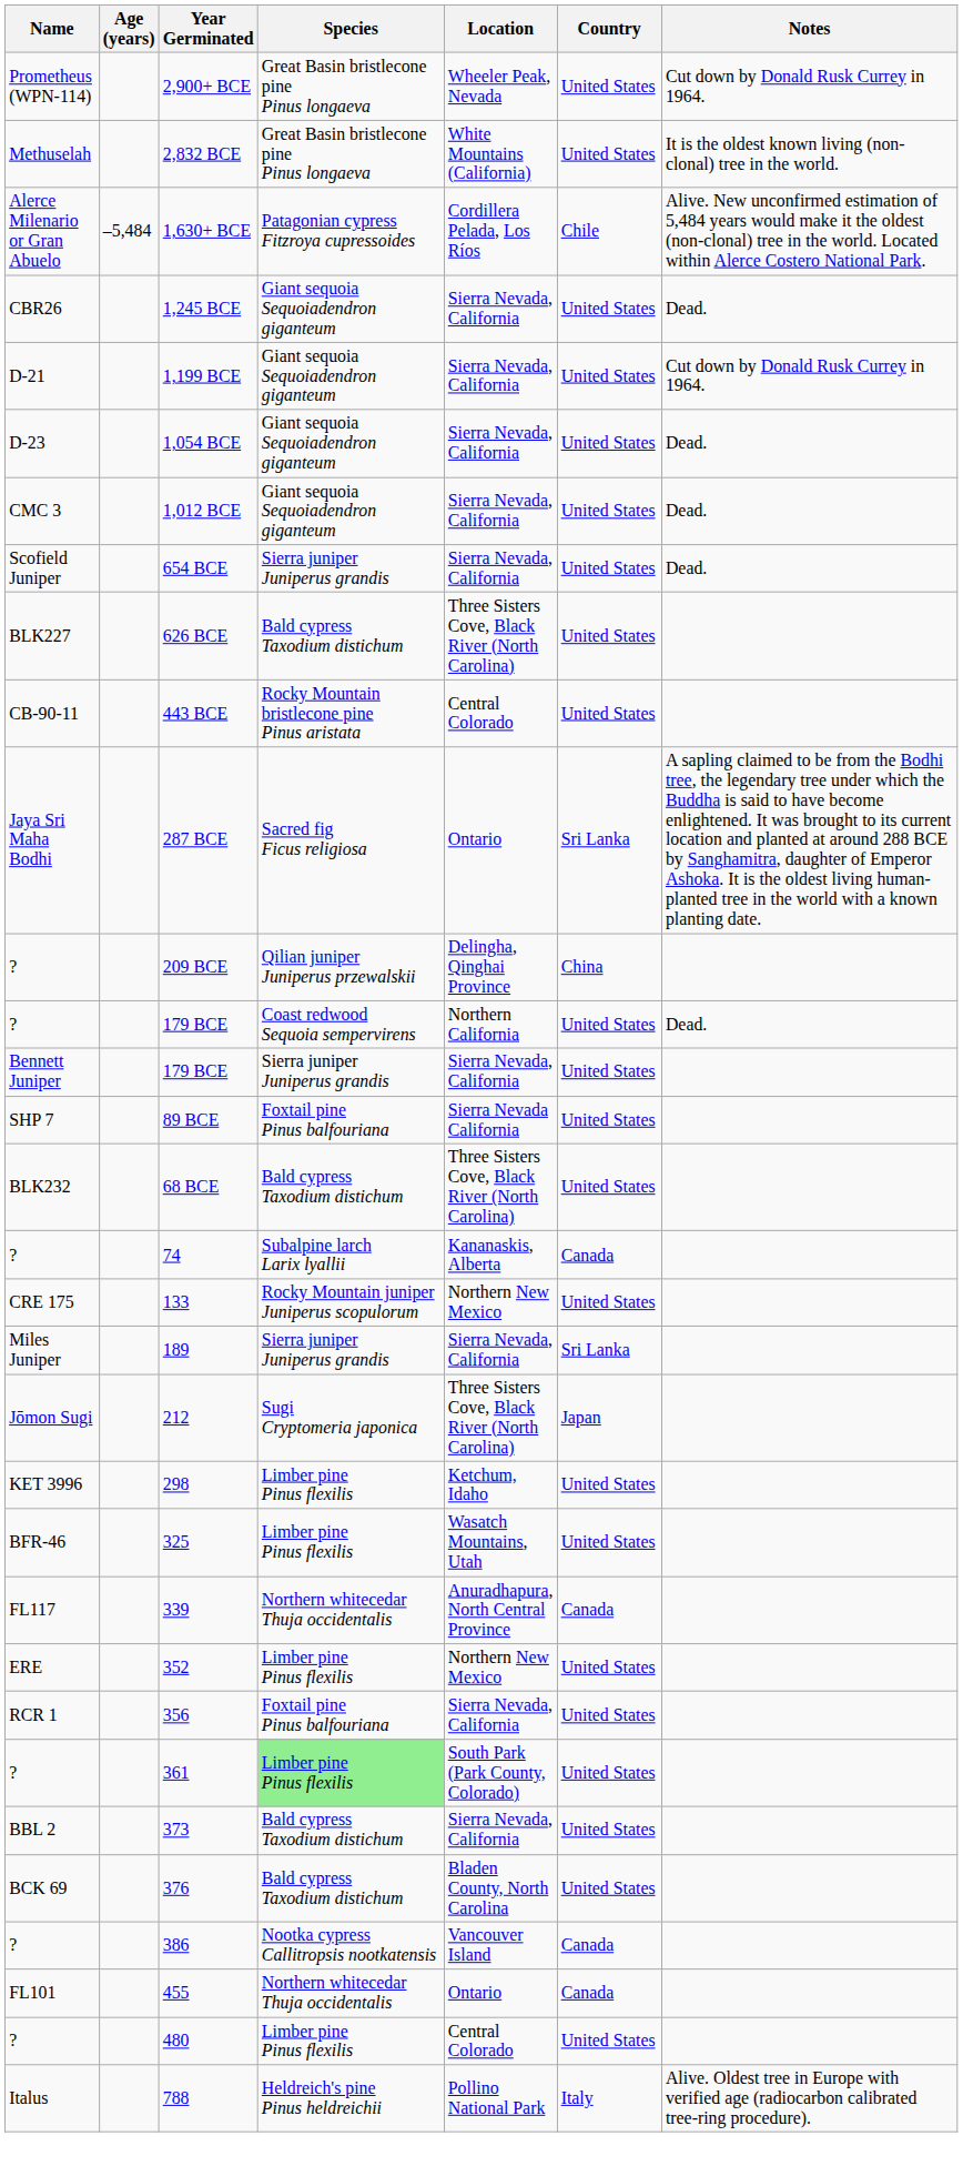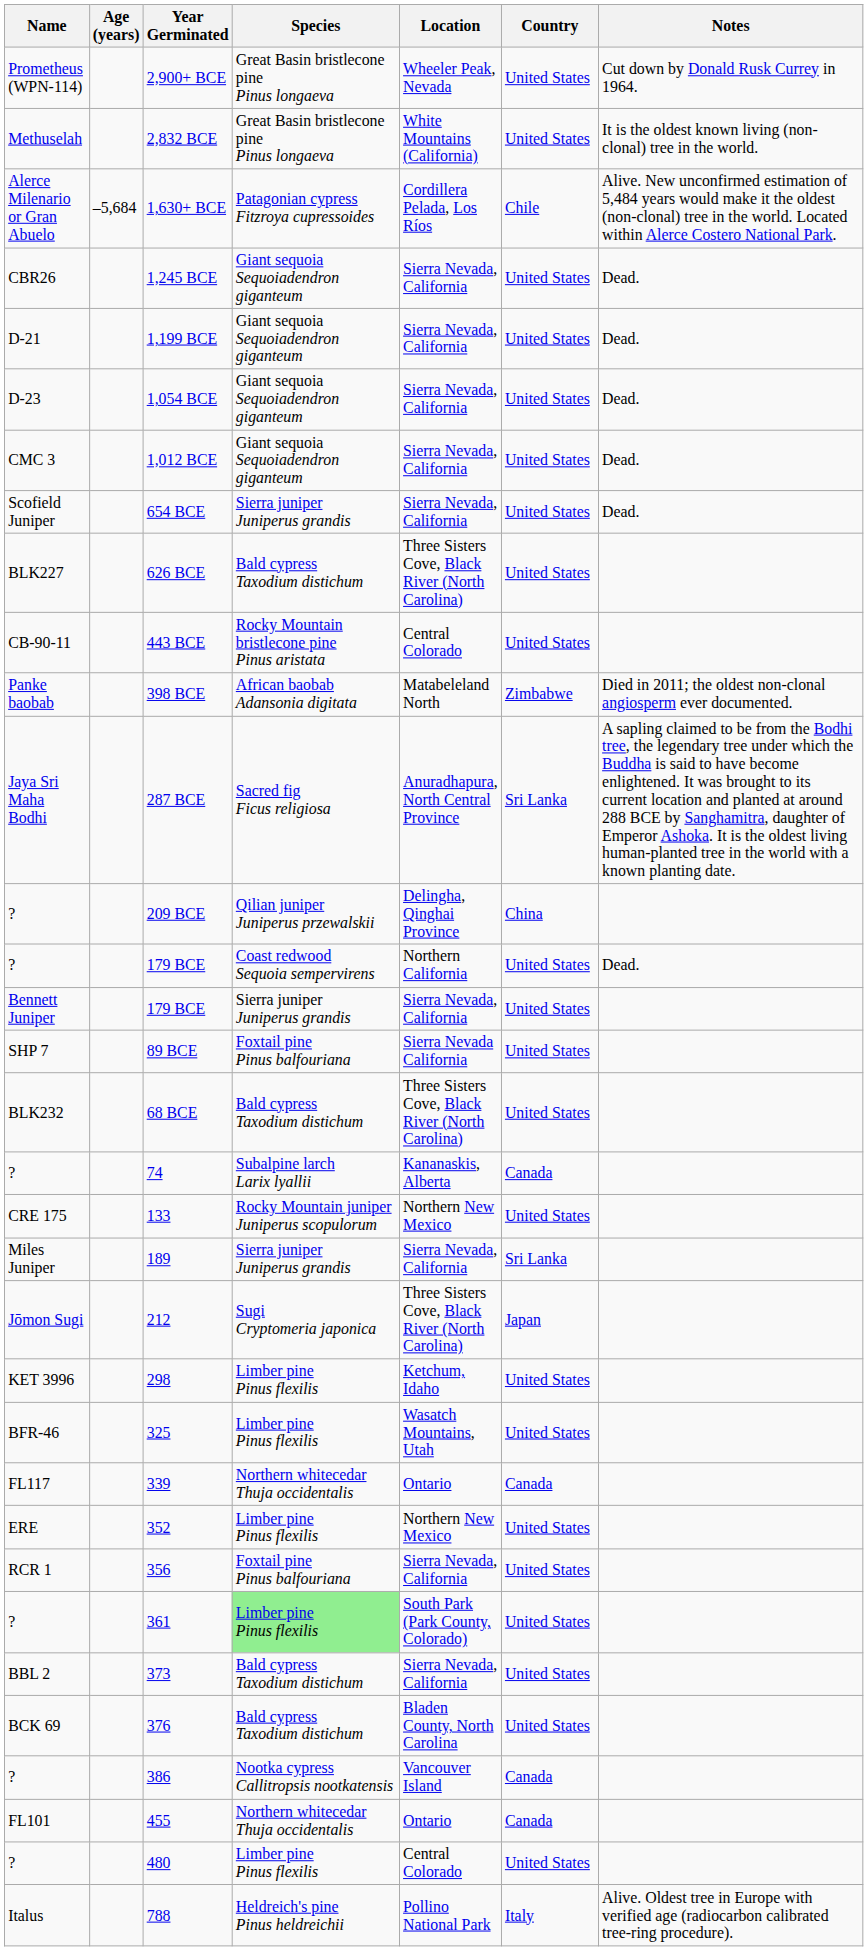1,630+ BCE | Age (years): –5,484 -> –5,684
1,199 BCE | Notes: Cut down by Donald Rusk Currey in 1964. -> Dead.
+ row: Panke baobab | 398 BCE | African baobab Adansonia digitata | Matabeleland North | Zimbabwe | Died in 2011; the oldest non-clonal angiosperm ever documented.
287 BCE | Location: Ontario -> Anuradhapura, North Central Province
339 | Location: Anuradhapura, North Central Province -> Ontario
